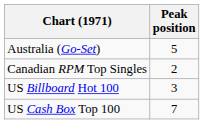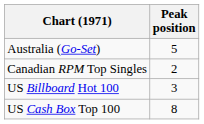US Cash Box Top 100 | Peak position: 7 -> 8
